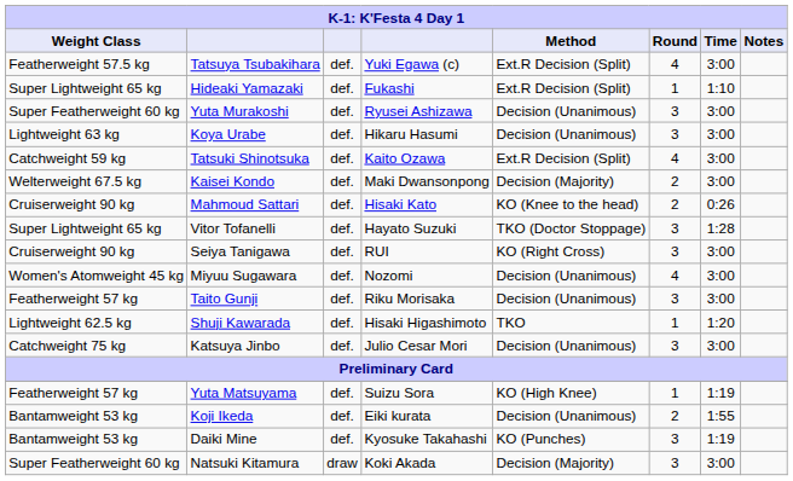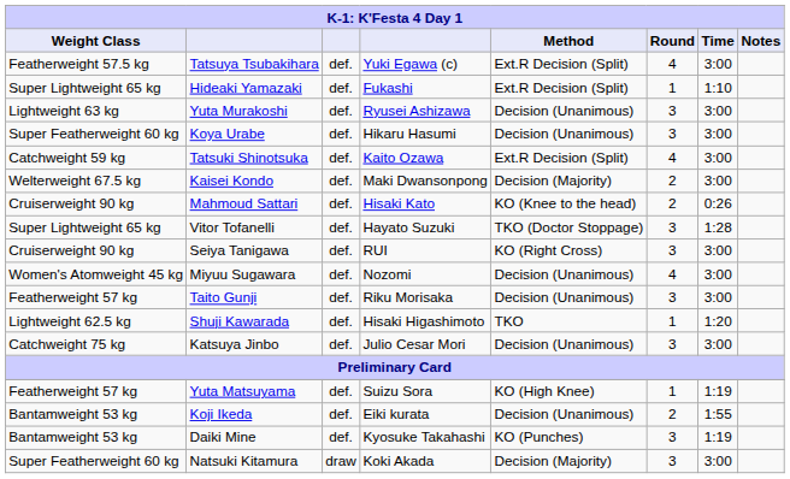Yuta Murakoshi | Weight Class: Super Featherweight 60 kg -> Lightweight 63 kg
Koya Urabe | Weight Class: Lightweight 63 kg -> Super Featherweight 60 kg
